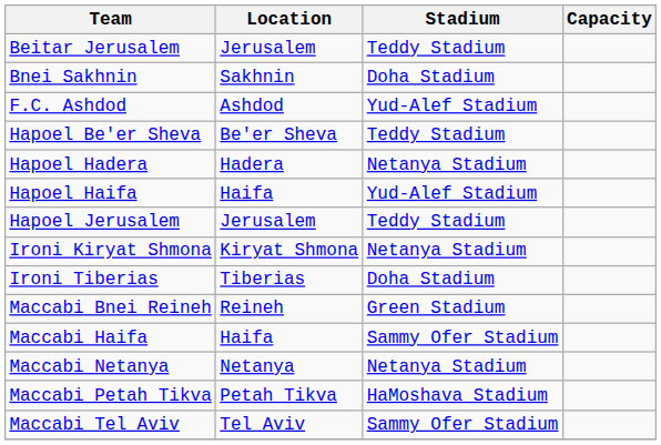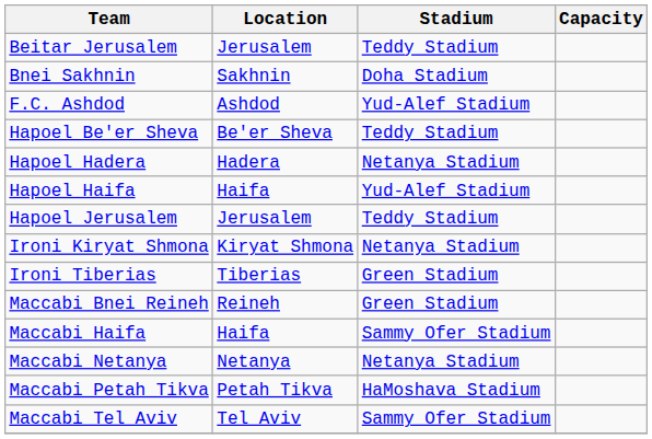Ironi Tiberias | Stadium: Doha Stadium -> Green Stadium
